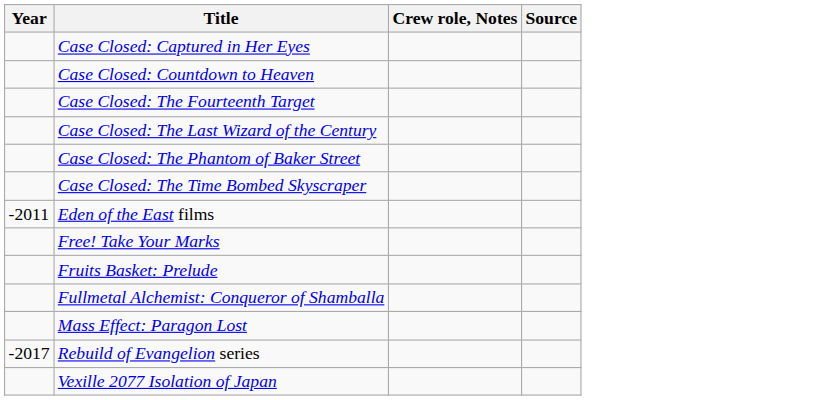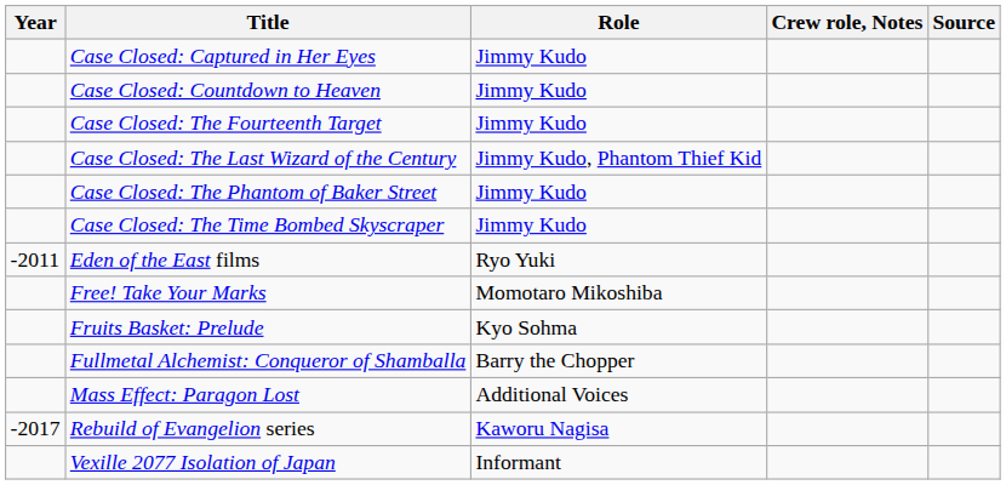+ column: Role | Jimmy Kudo | Jimmy Kudo | Jimmy Kudo | Jimmy Kudo, Phantom Thief Kid | Jimmy Kudo | Jimmy Kudo | Ryo Yuki | Momotaro Mikoshiba | Kyo Sohma | Barry the Chopper | Additional Voices | Kaworu Nagisa | Informant
